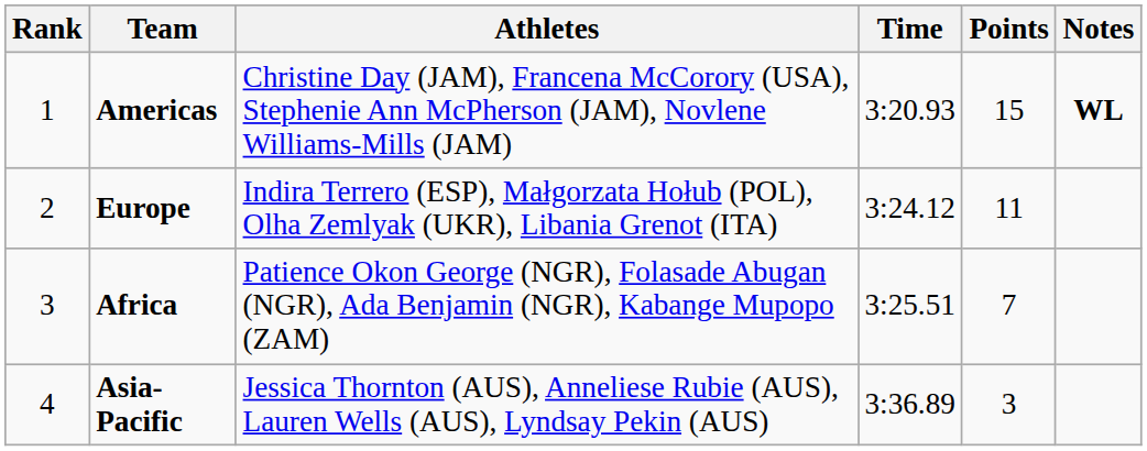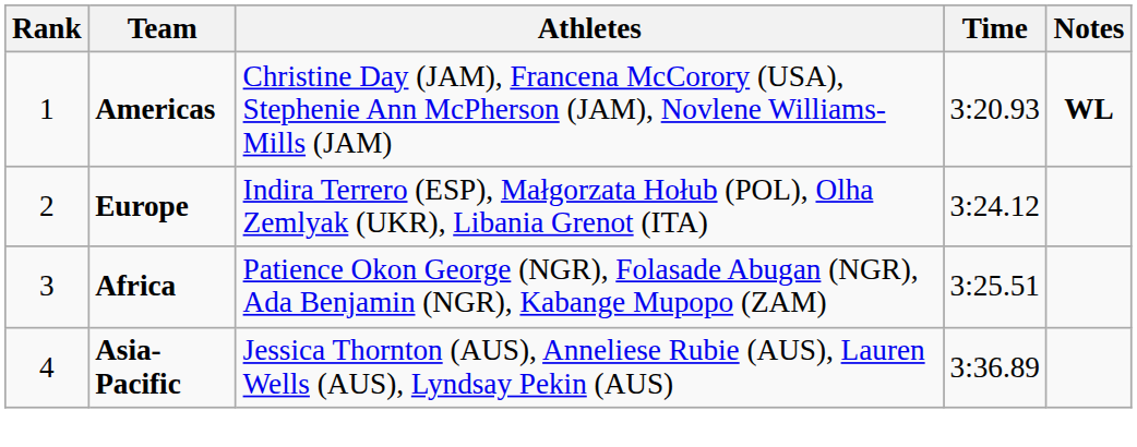- column: Points | 15 | 11 | 7 | 3
